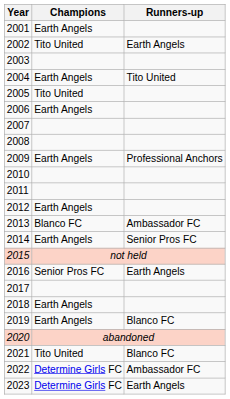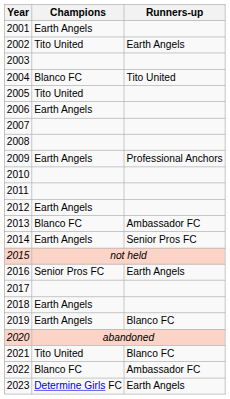2004 | Champions: Earth Angels -> Blanco FC
2022 | Champions: Determine Girls FC -> Blanco FC
